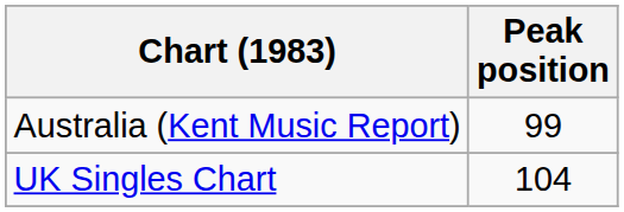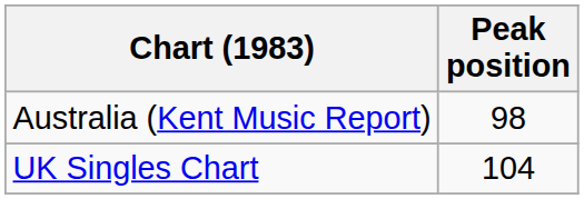Australia (Kent Music Report) | Peak position: 99 -> 98
